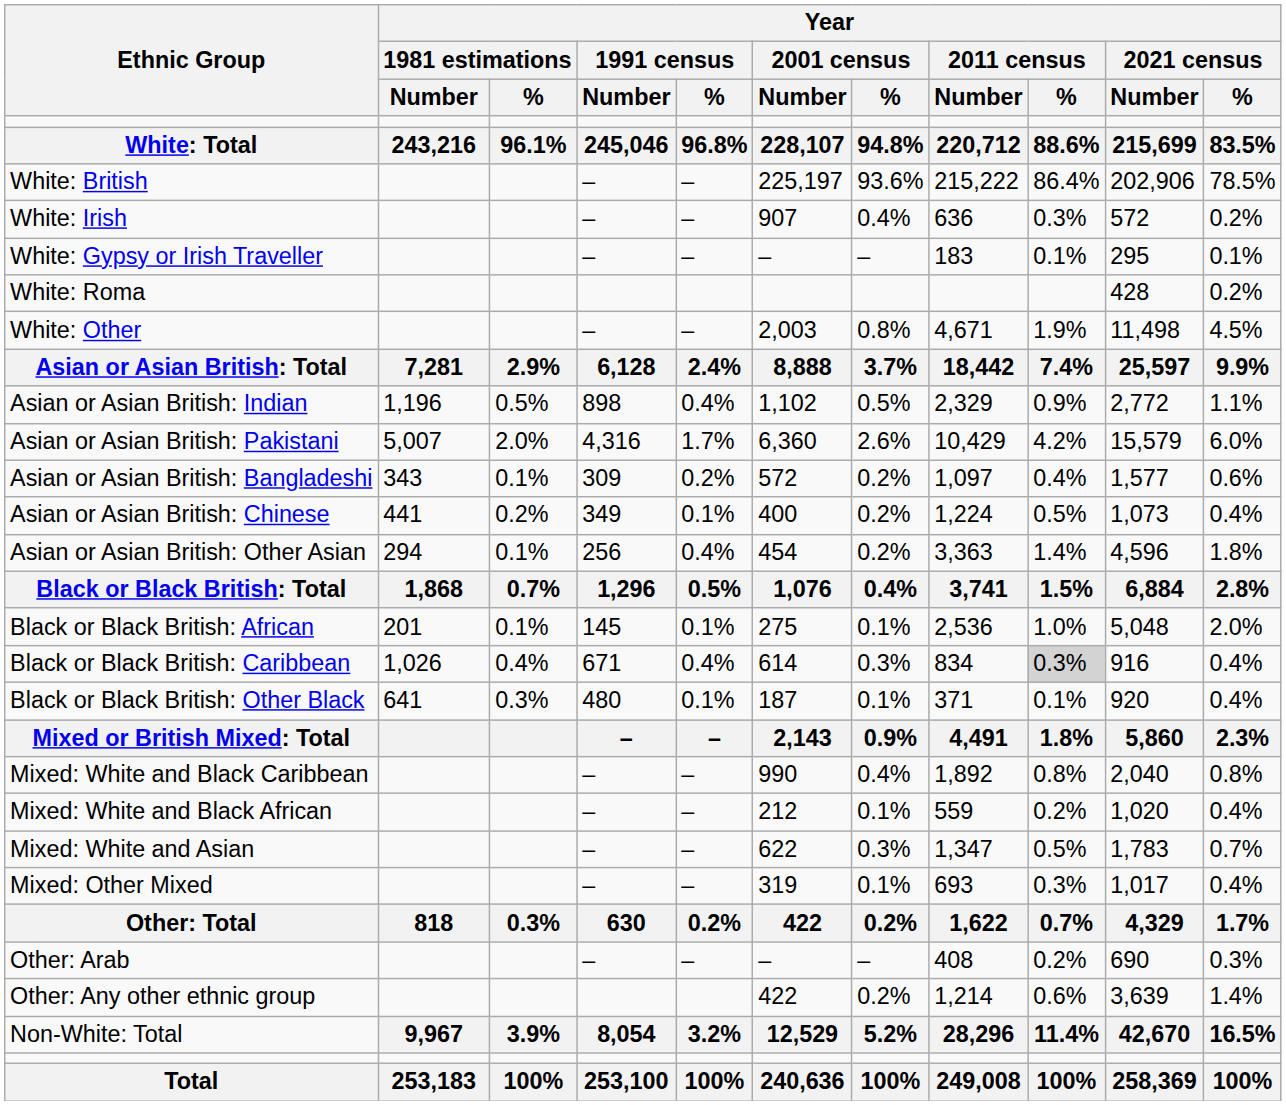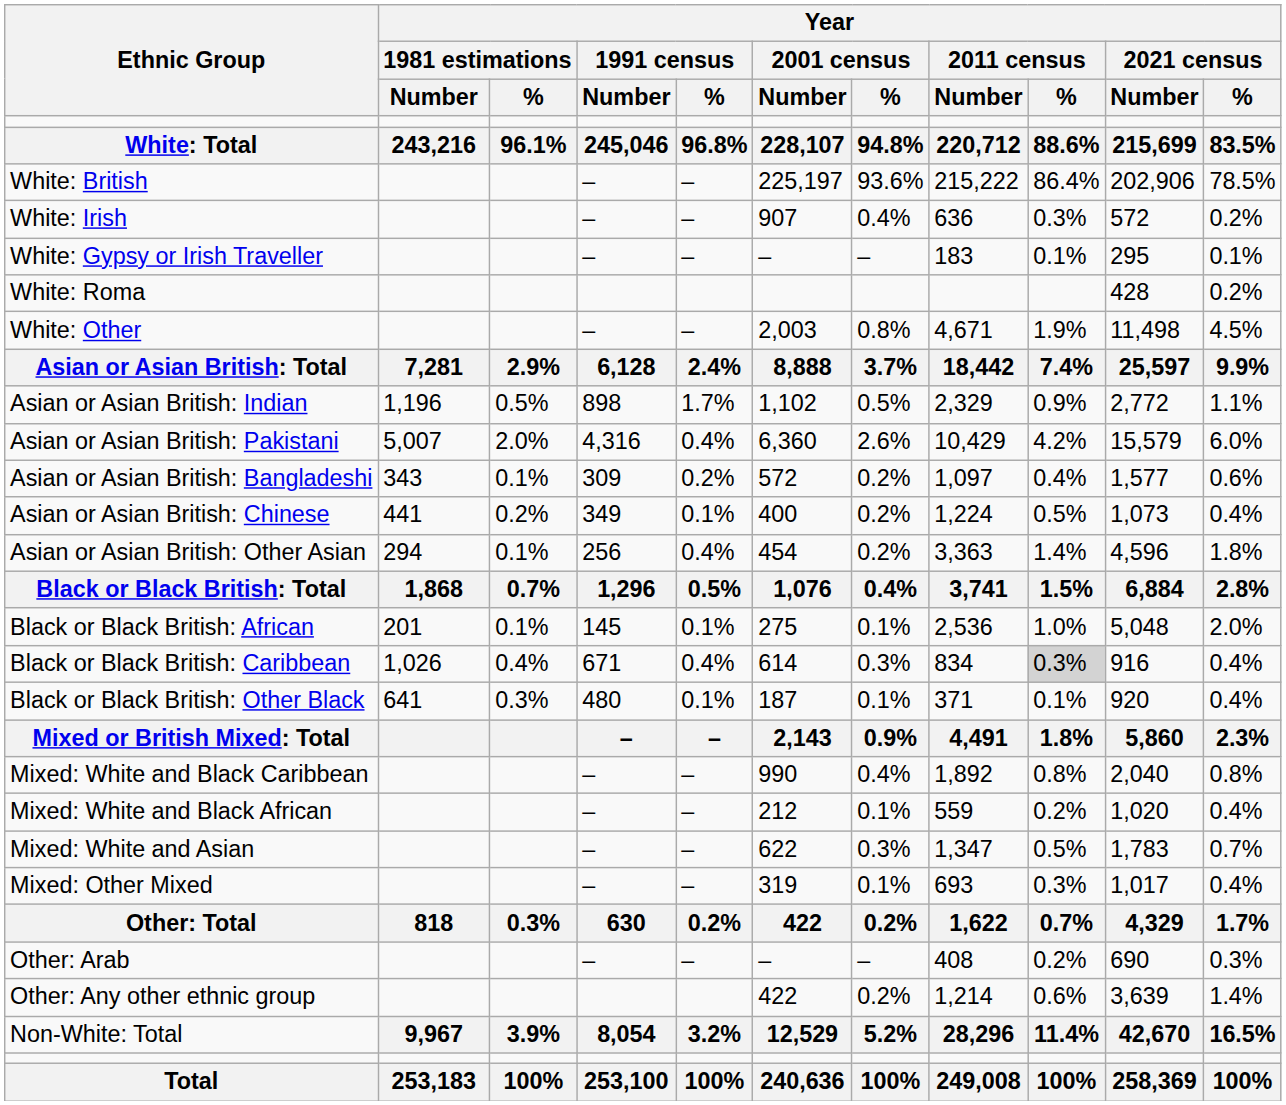Asian or Asian British: Indian | Year / 1991 census / %: 0.4% -> 1.7%
Asian or Asian British: Pakistani | Year / 1991 census / %: 1.7% -> 0.4%
